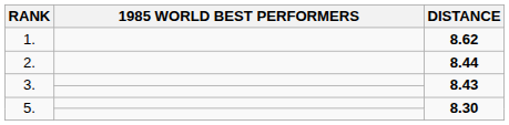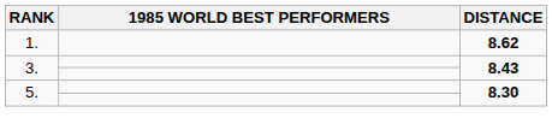- row: 2. | 8.44
